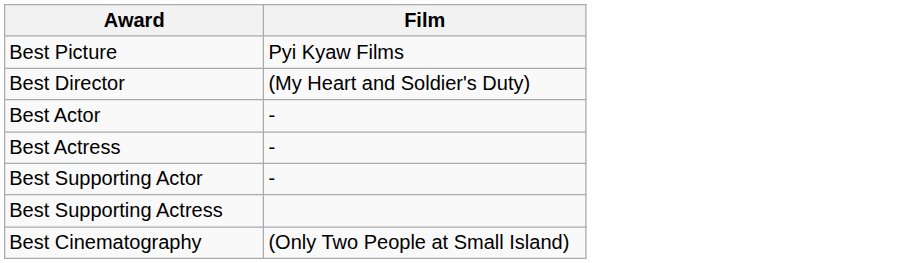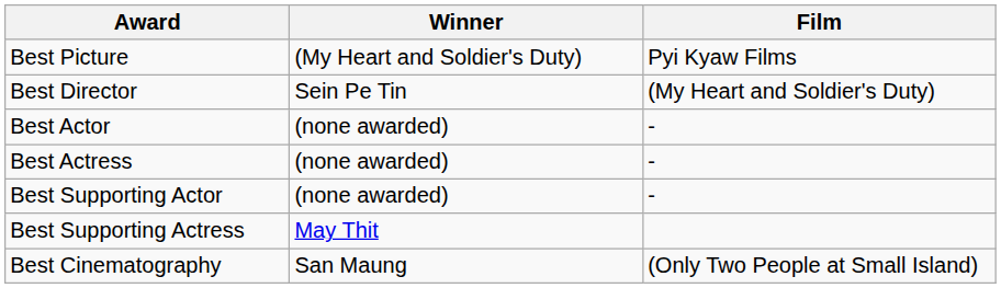+ column: Winner | (My Heart and Soldier's Duty) | Sein Pe Tin | (none awarded) | (none awarded) | (none awarded) | May Thit | San Maung
